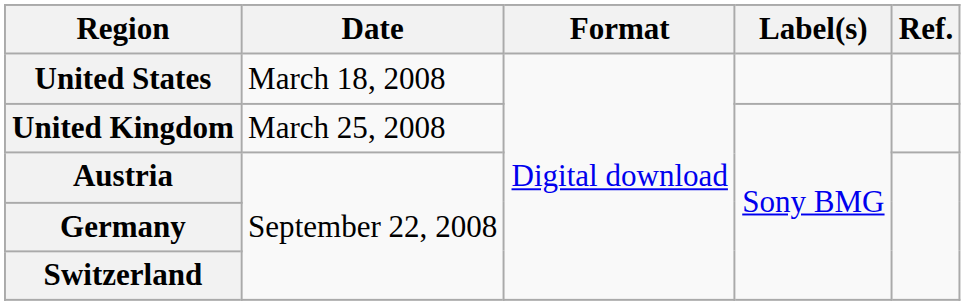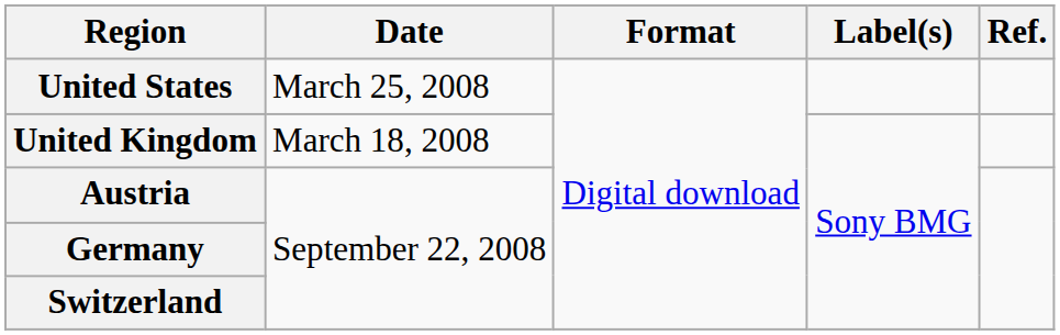United States | Date: March 18, 2008 -> March 25, 2008
United Kingdom | Date: March 25, 2008 -> March 18, 2008
